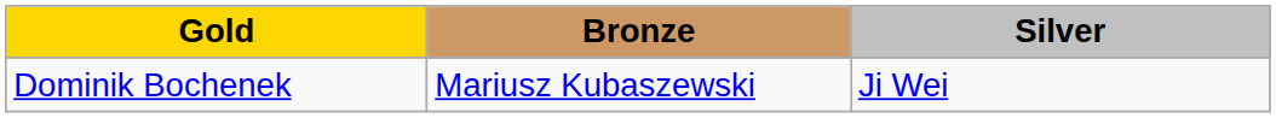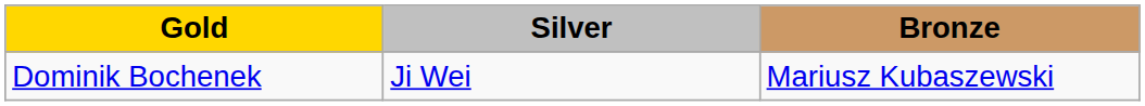columns swapped: Silver <-> Bronze
